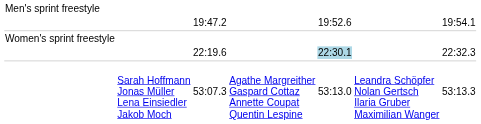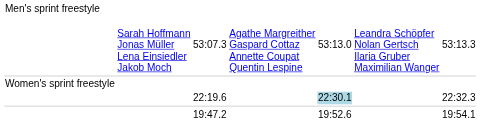rows swapped: 19:47.2 <-> 53:07.3
